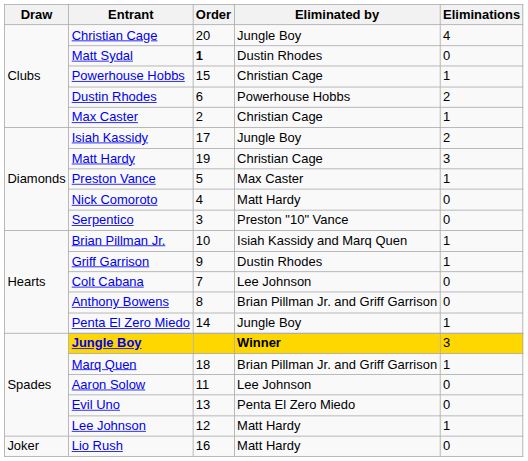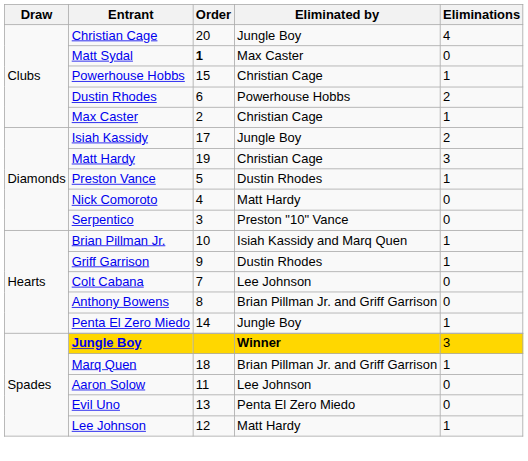Matt Sydal | Eliminated by: Dustin Rhodes -> Max Caster
Preston Vance | Eliminated by: Max Caster -> Dustin Rhodes
- row: Joker | Lio Rush | 16 | Matt Hardy | 0
